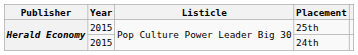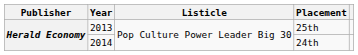25th | Year: 2015 -> 2013
24th | Year: 2015 -> 2014
